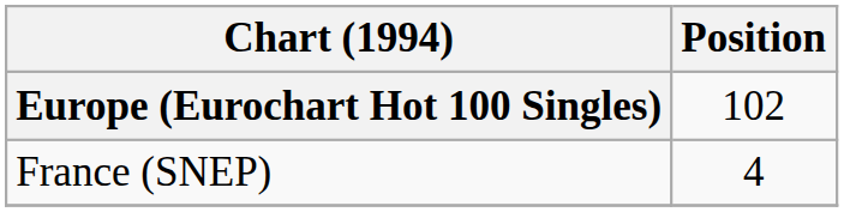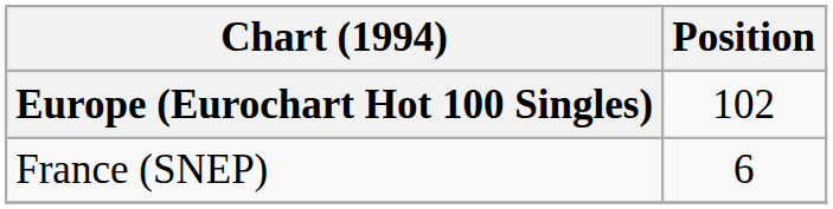France (SNEP) | Position: 4 -> 6
